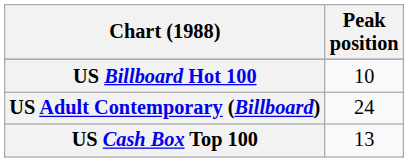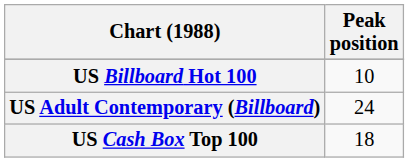US Cash Box Top 100 | Peak position: 13 -> 18
